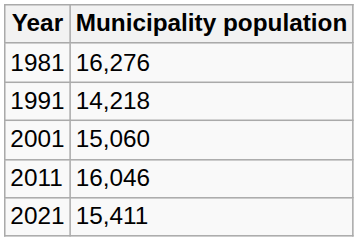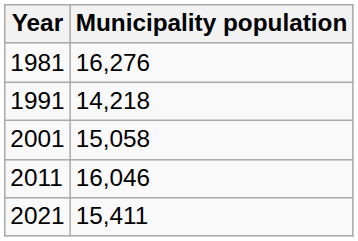2001 | Municipality population: 15,060 -> 15,058
